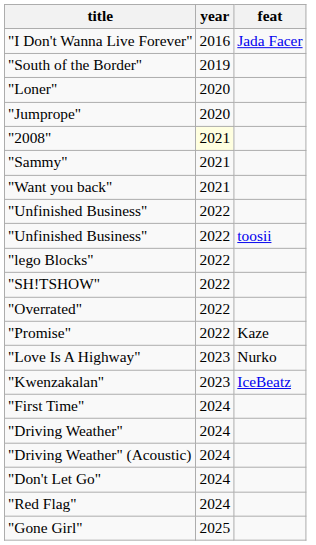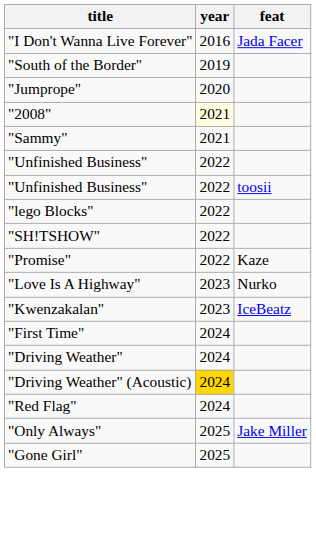- row: "Loner" | 2020
- row: "Want you back" | 2021
- row: "Overrated" | 2022
"Driving Weather" (Acoustic) | year: no background -> gold background
- row: "Don't Let Go" | 2024
+ row: "Only Always" | 2025 | Jake Miller
